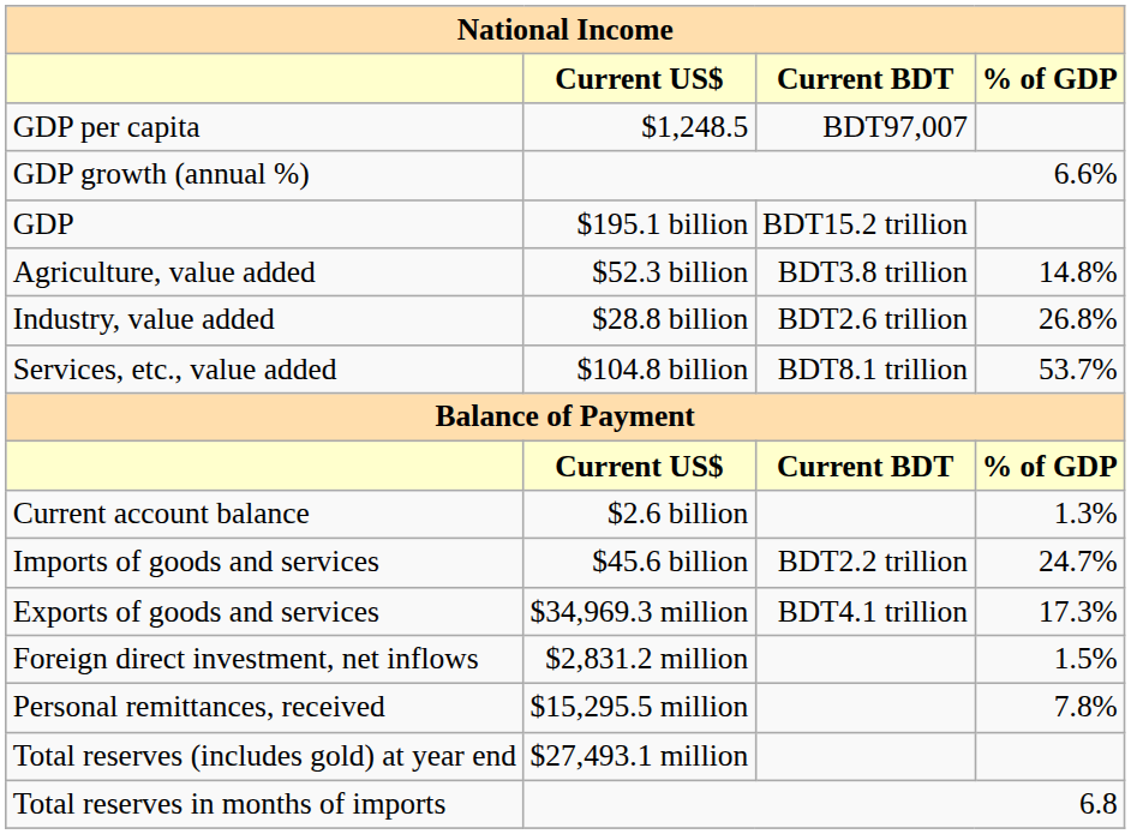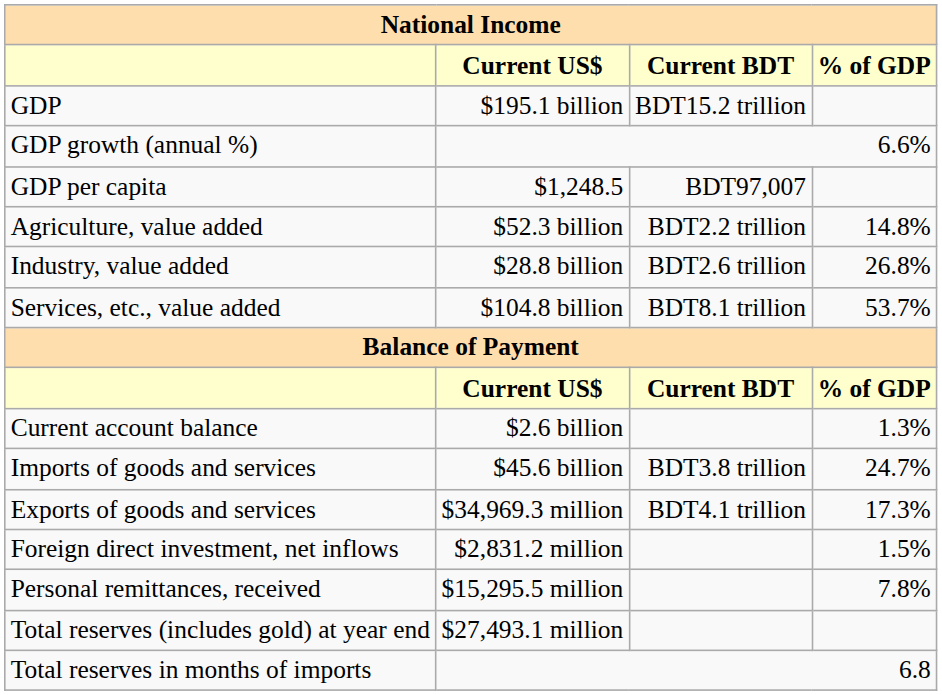rows swapped: GDP <-> GDP per capita
Agriculture, value added | Current BDT: BDT3.8 trillion -> BDT2.2 trillion
Imports of goods and services | Current BDT: BDT2.2 trillion -> BDT3.8 trillion
